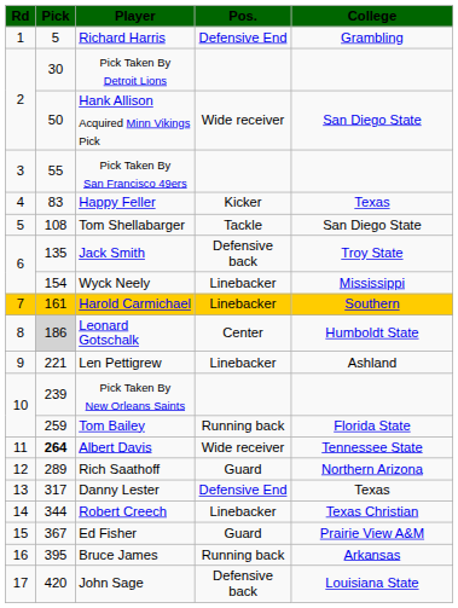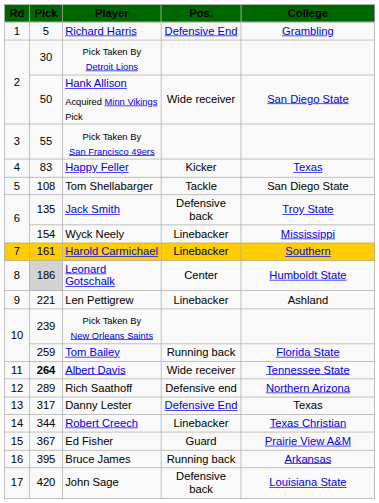Rich Saathoff | Pos.: Guard -> Defensive end
